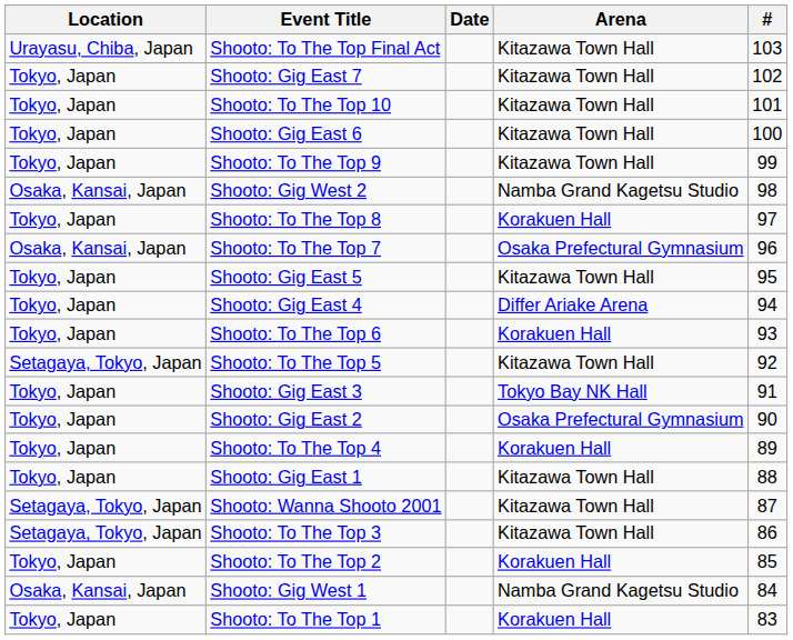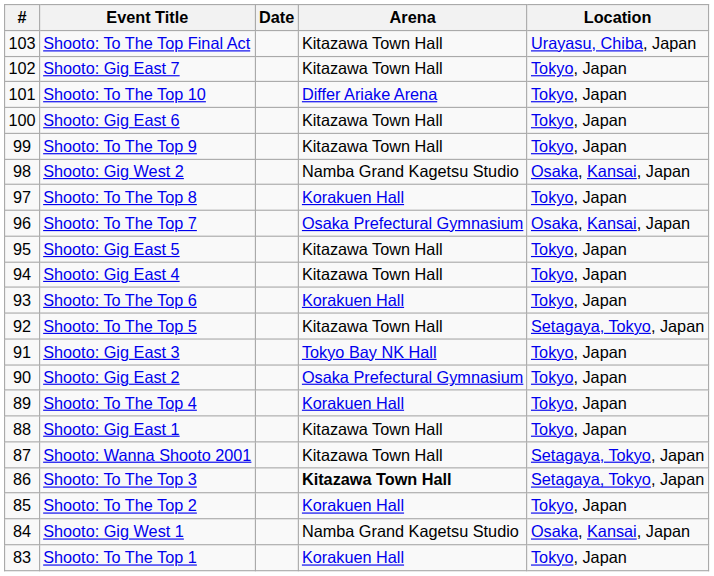columns swapped: # <-> Location
Shooto: To The Top 10 | Arena: Kitazawa Town Hall -> Differ Ariake Arena
Shooto: Gig East 4 | Arena: Differ Ariake Arena -> Kitazawa Town Hall
Shooto: To The Top 3 | Arena: normal -> bold
